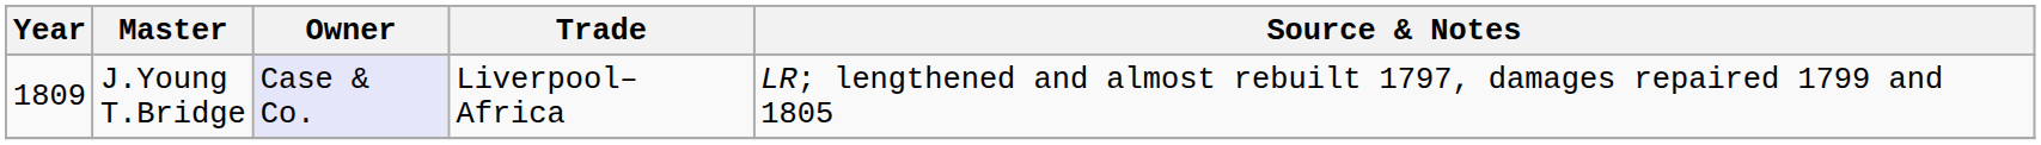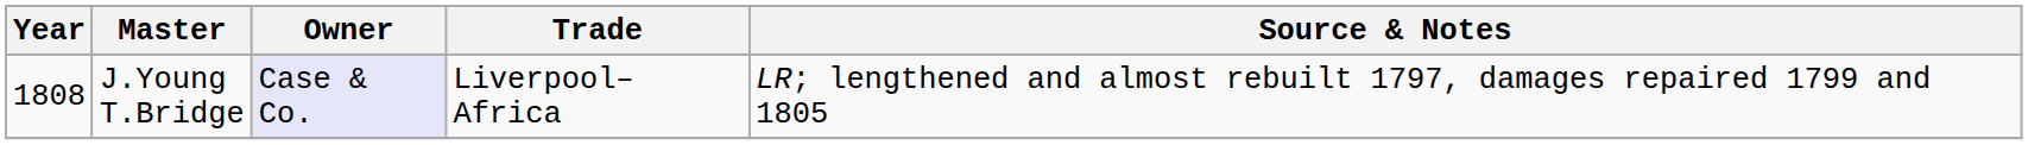J.Young T.Bridge | Year: 1809 -> 1808
